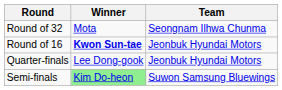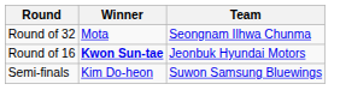- row: Quarter-finals | Lee Dong-gook | Jeonbuk Hyundai Motors
Semi-finals | Winner: lightgreen background -> no background
